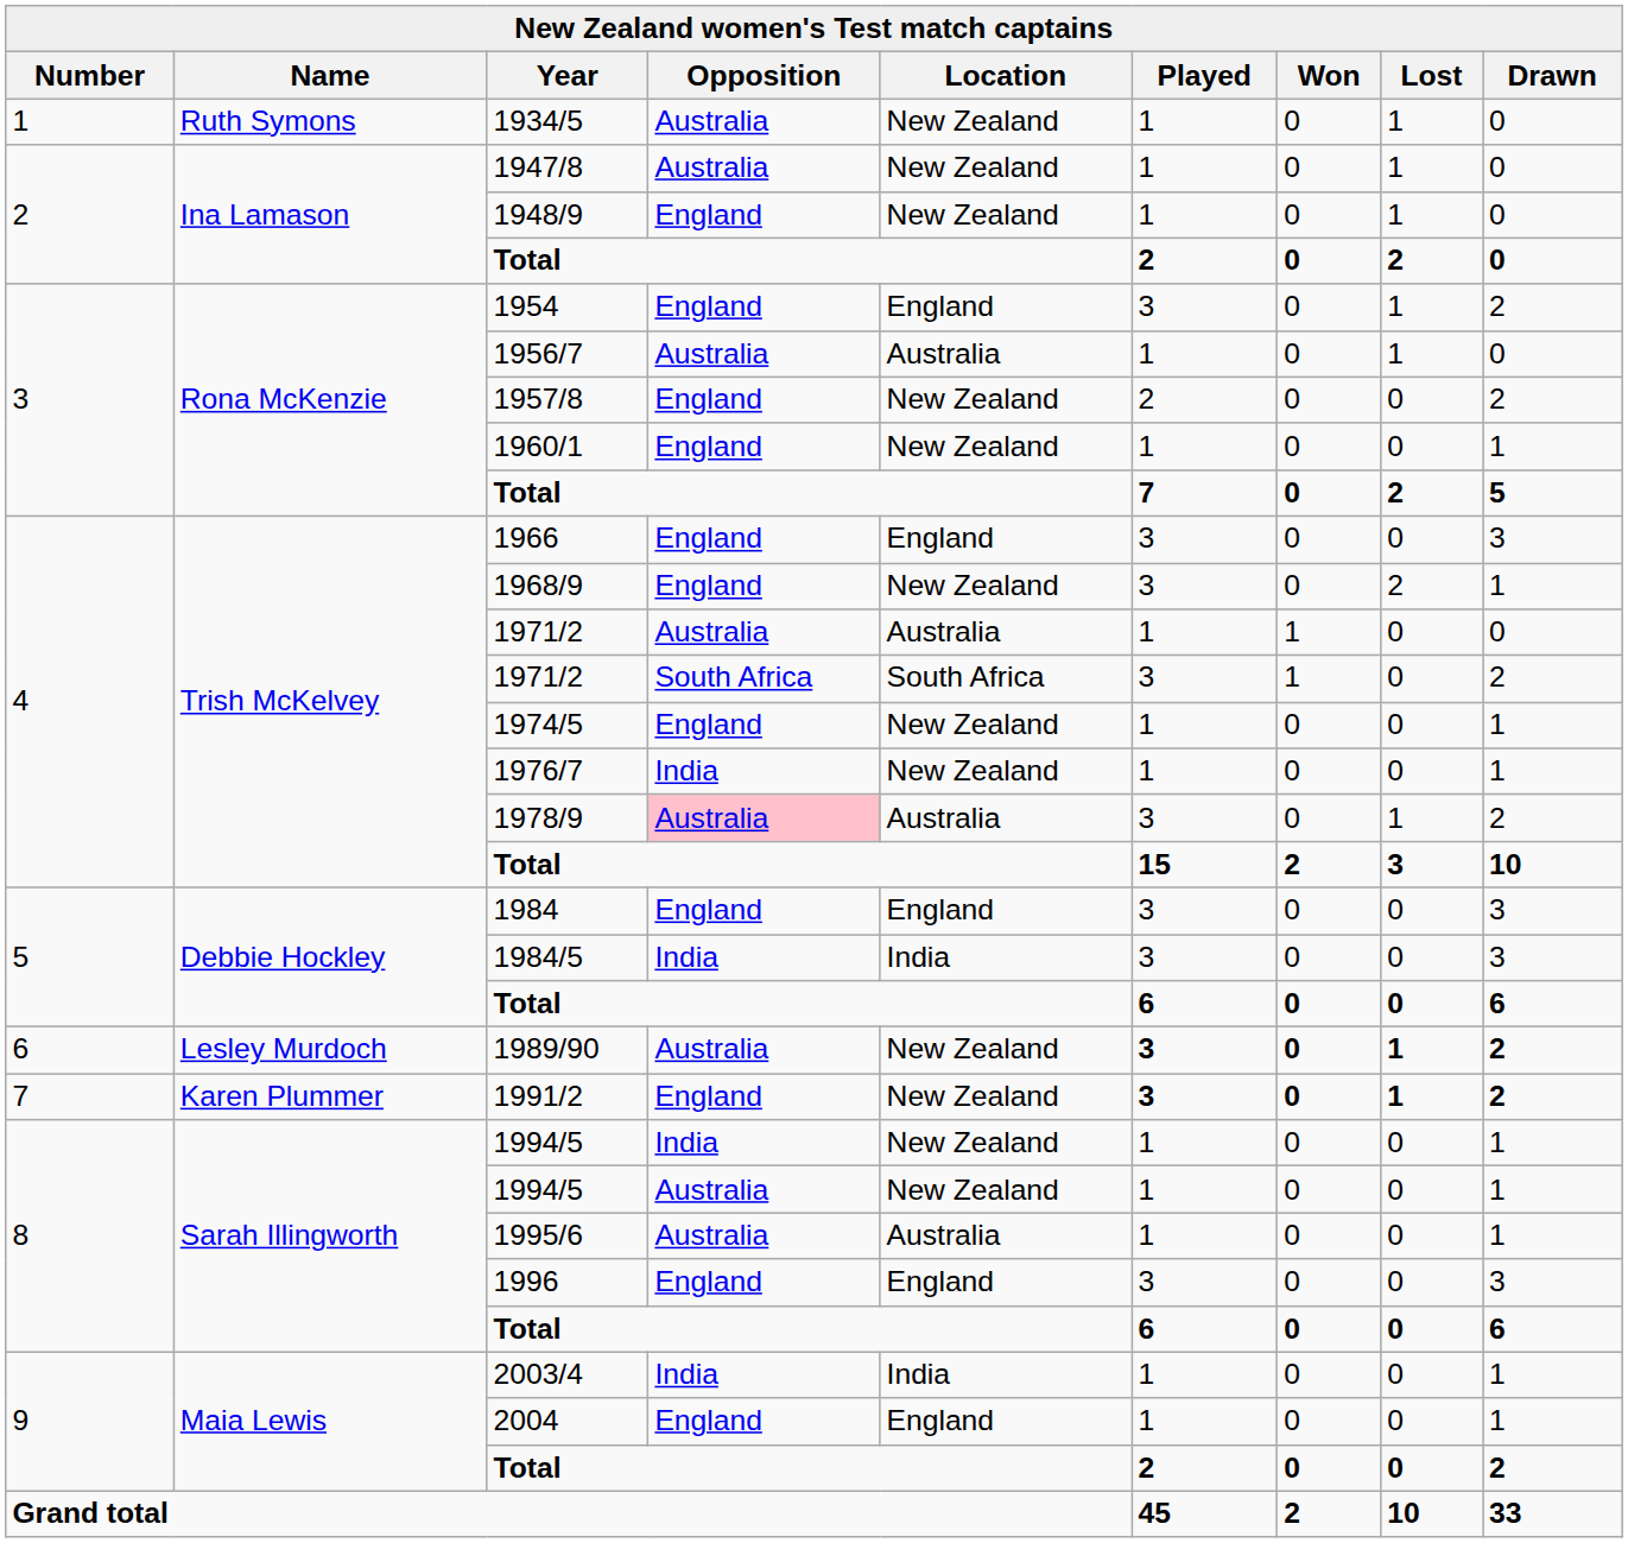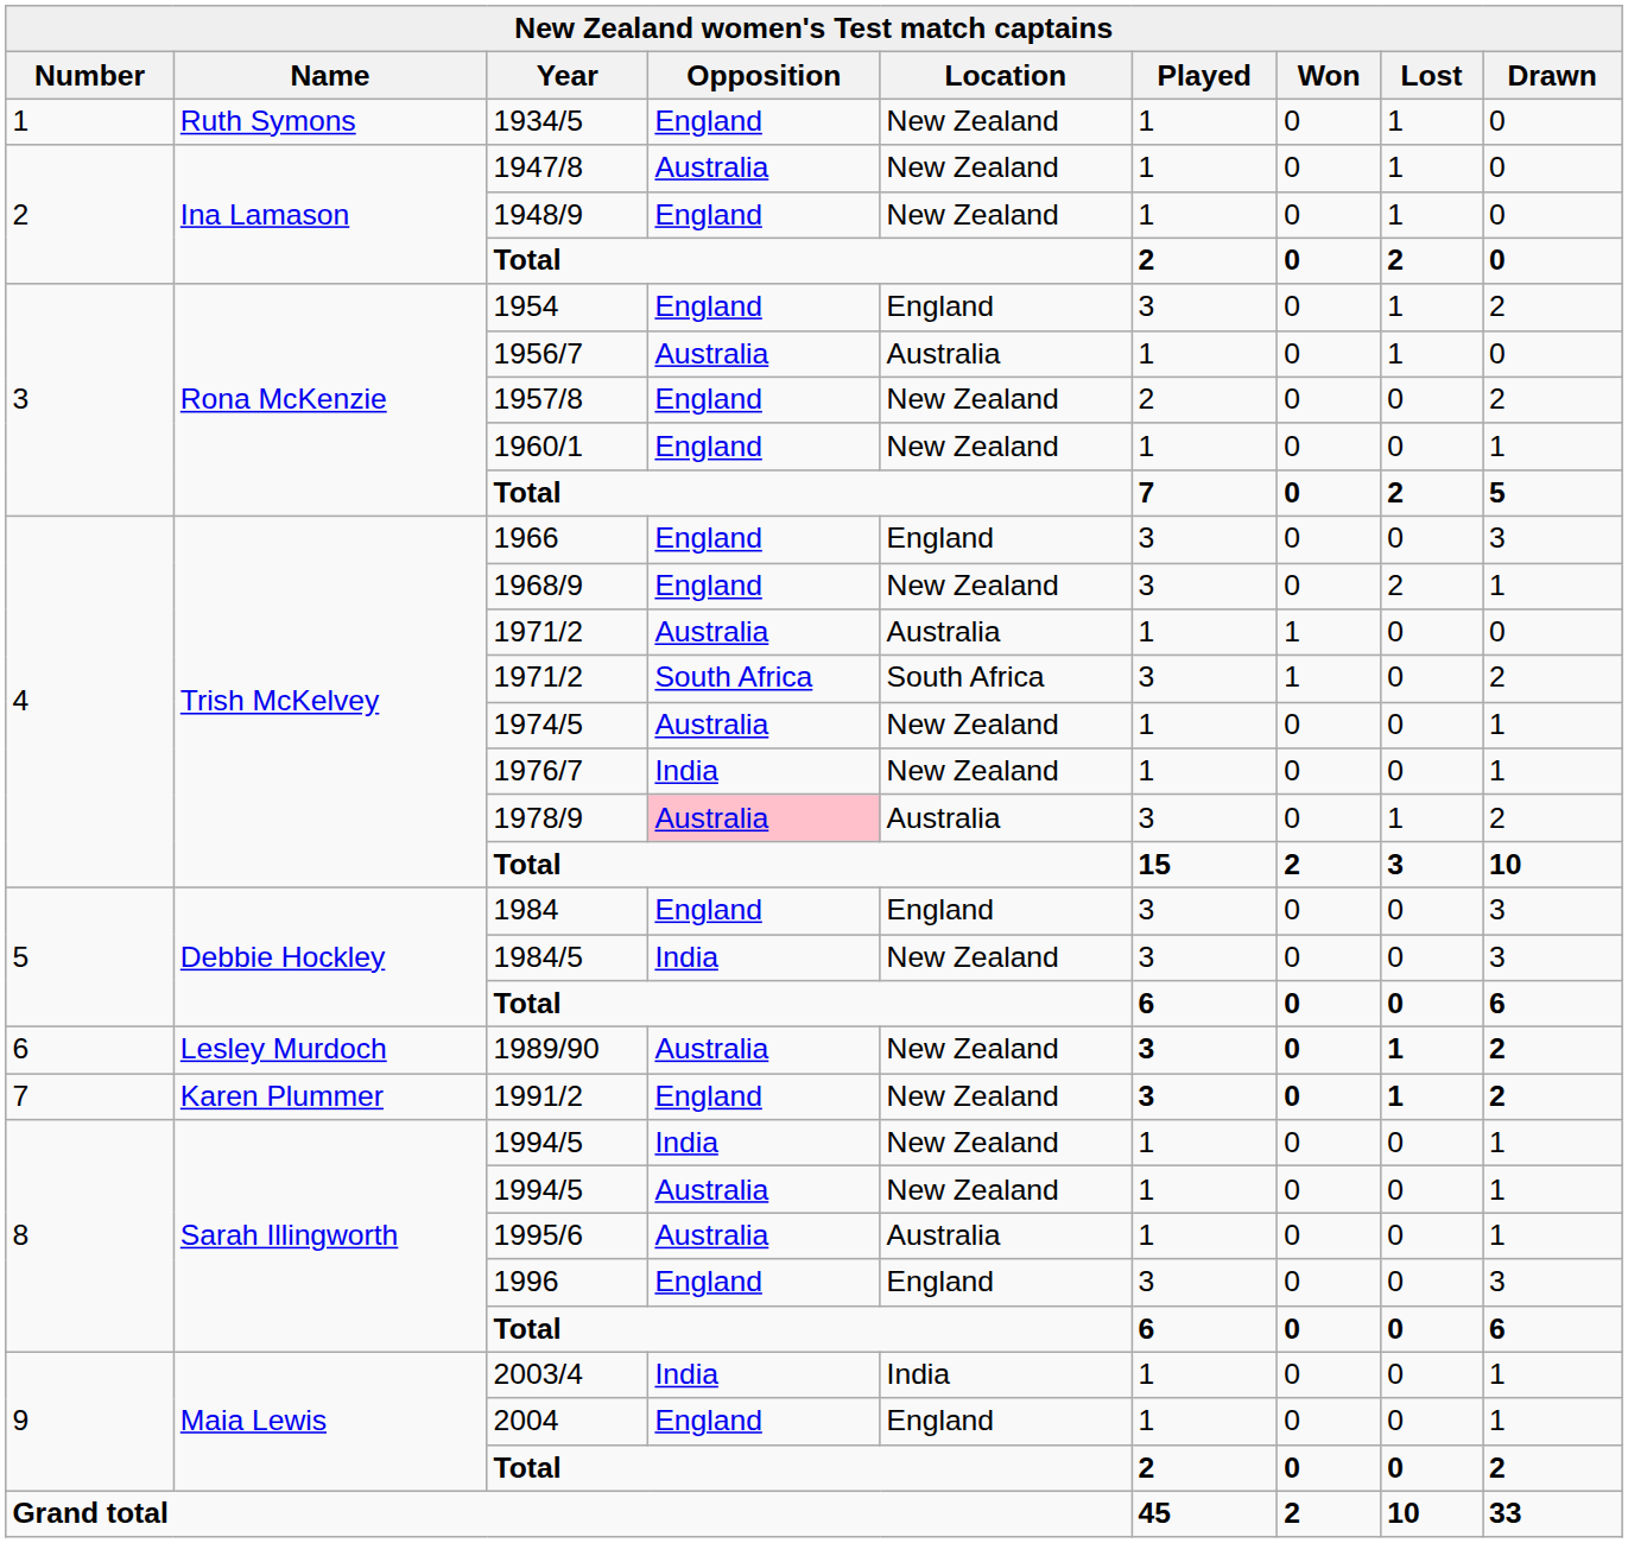1934/5 | Opposition: Australia -> England
1974/5 | Opposition: England -> Australia
1984/5 | Location: India -> New Zealand
